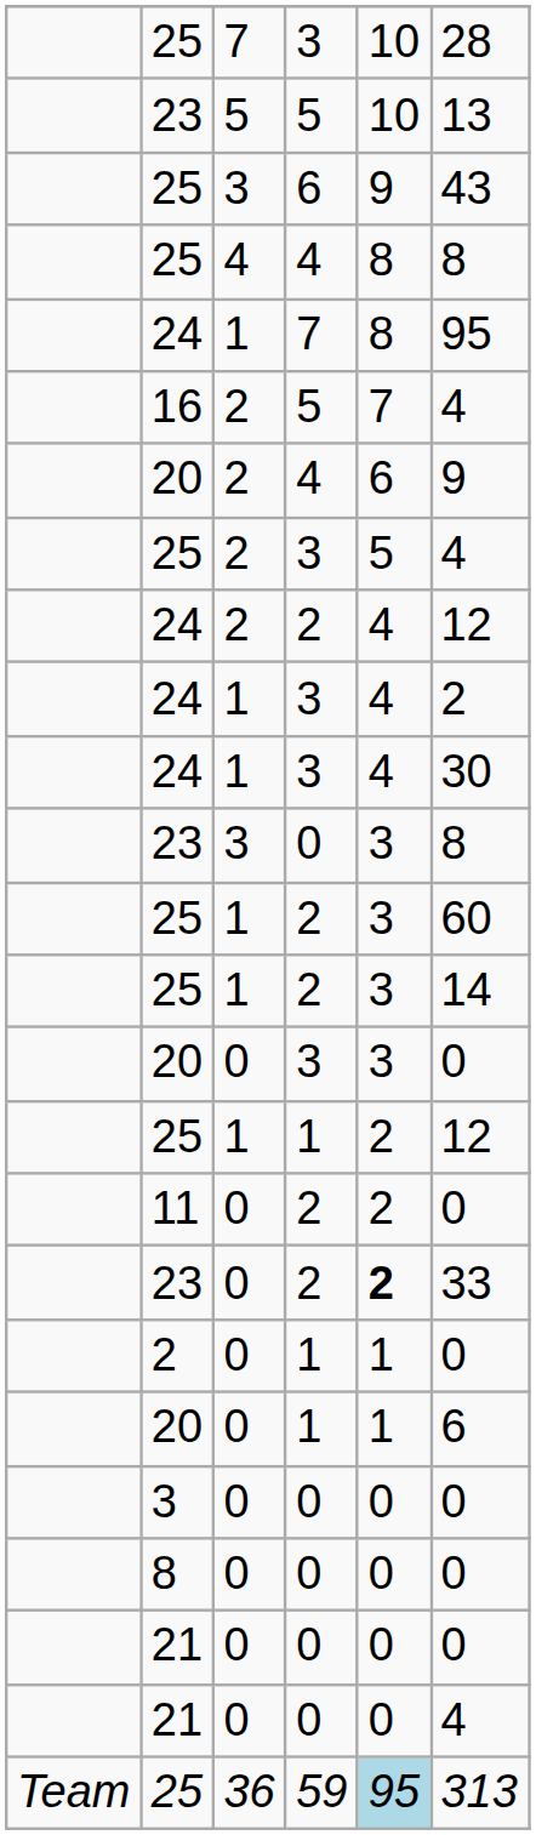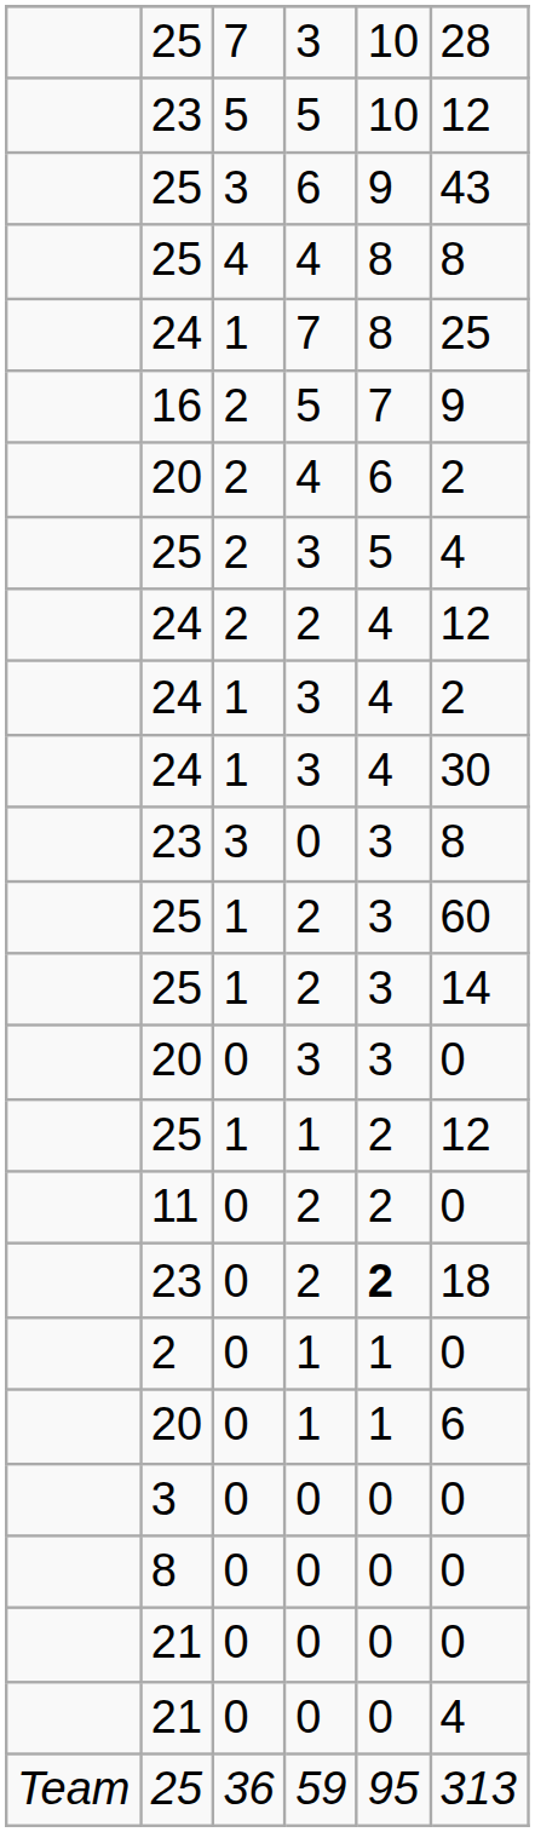23 / 5 | column 6: 13 -> 12
24 / 7 | column 6: 95 -> 25
16 | column 6: 4 -> 9
20 / 4 | column 6: 9 -> 2
23 / 2 | column 6: 33 -> 18
25 / 59 | column 5: lightblue background -> no background
